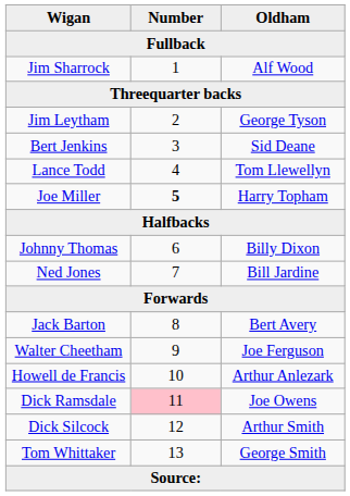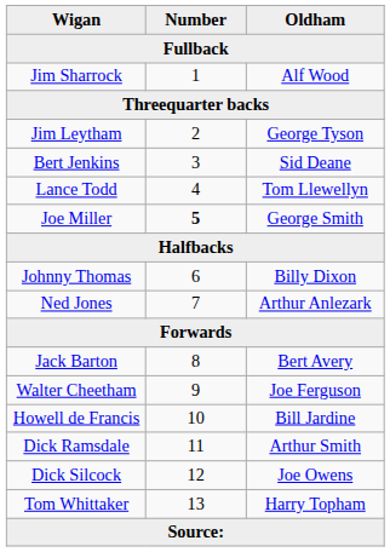Joe Miller | Oldham: Harry Topham -> George Smith
Ned Jones | Oldham: Bill Jardine -> Arthur Anlezark
Howell de Francis | Oldham: Arthur Anlezark -> Bill Jardine
Dick Ramsdale | Number: pink background -> no background
Dick Ramsdale | Oldham: Joe Owens -> Arthur Smith
Dick Silcock | Oldham: Arthur Smith -> Joe Owens
Tom Whittaker | Oldham: George Smith -> Harry Topham
